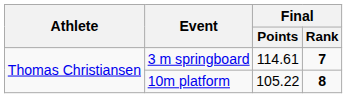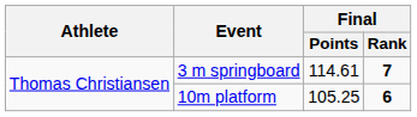10m platform | Final / Points: 105.22 -> 105.25
10m platform | Final / Rank: 8 -> 6
